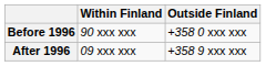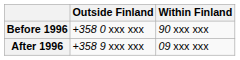columns swapped: Within Finland <-> Outside Finland
